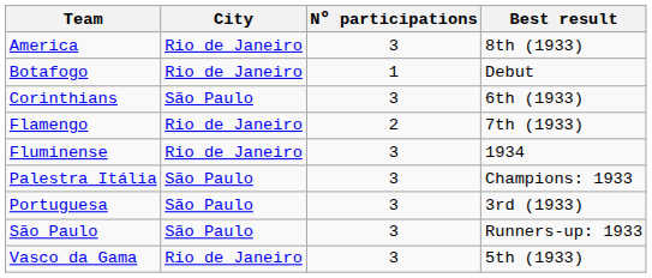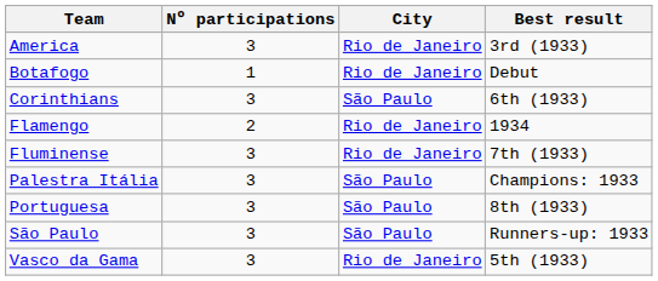columns swapped: City <-> Nº participations
America | Best result: 8th (1933) -> 3rd (1933)
Flamengo | Best result: 7th (1933) -> 1934
Fluminense | Best result: 1934 -> 7th (1933)
Portuguesa | Best result: 3rd (1933) -> 8th (1933)
